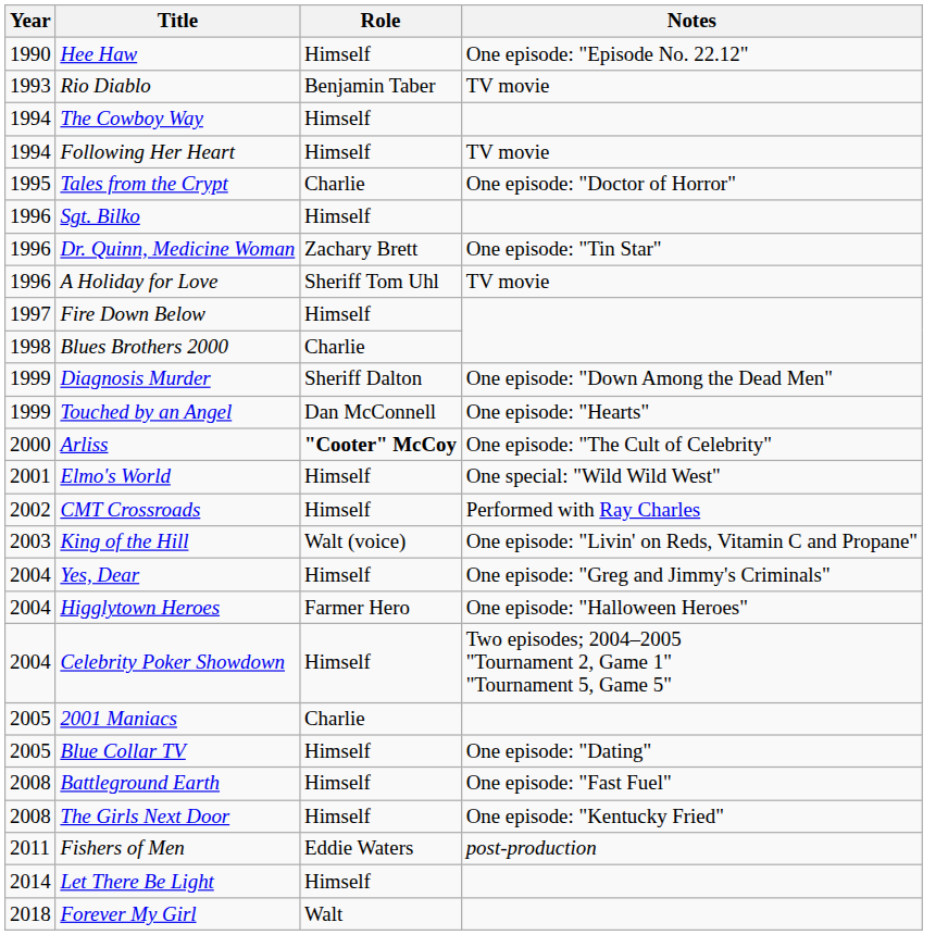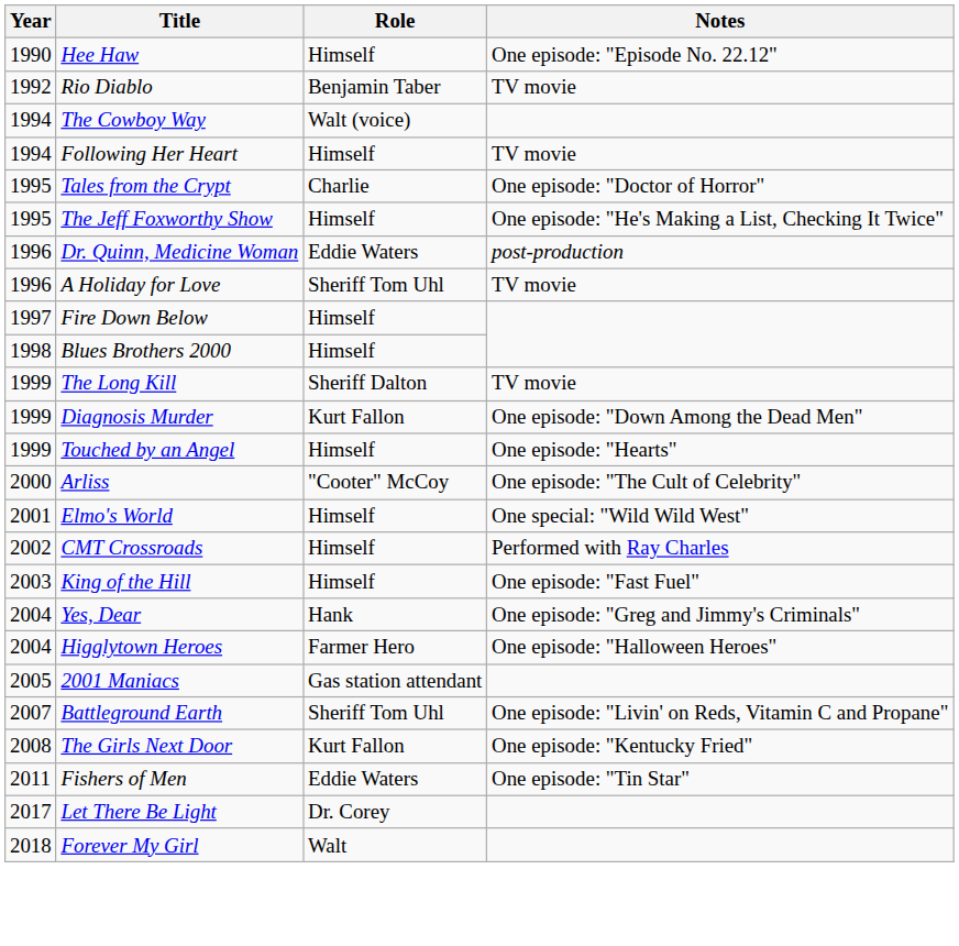Rio Diablo | Year: 1993 -> 1992
The Cowboy Way | Role: Himself -> Walt (voice)
+ row: 1995 | The Jeff Foxworthy Show | Himself | One episode: "He's Making a List, Checking It Twice"
- row: 1996 | Sgt. Bilko | Himself
Dr. Quinn, Medicine Woman | Role: Zachary Brett -> Eddie Waters
Dr. Quinn, Medicine Woman | Notes: One episode: "Tin Star" -> post-production
Blues Brothers 2000 | Role: Charlie -> Himself
+ row: 1999 | The Long Kill | Sheriff Dalton | TV movie
Diagnosis Murder | Role: Sheriff Dalton -> Kurt Fallon
Touched by an Angel | Role: Dan McConnell -> Himself
Arliss | Role: bold -> normal
King of the Hill | Role: Walt (voice) -> Himself
King of the Hill | Notes: One episode: "Livin' on Reds, Vitamin C and Propane" -> One episode: "Fast Fuel"
Yes, Dear | Role: Himself -> Hank
- row: 2004 | Celebrity Poker Showdown | Himself | Two episodes; 2004–2005 "Tournament 2, Game 1" "Tournament 5, Game 5"
2001 Maniacs | Role: Charlie -> Gas station attendant
- row: 2005 | Blue Collar TV | Himself | One episode: "Dating"
Battleground Earth | Year: 2008 -> 2007
Battleground Earth | Role: Himself -> Sheriff Tom Uhl
Battleground Earth | Notes: One episode: "Fast Fuel" -> One episode: "Livin' on Reds, Vitamin C and Propane"
The Girls Next Door | Role: Himself -> Kurt Fallon
Fishers of Men | Notes: post-production -> One episode: "Tin Star"
Let There Be Light | Year: 2014 -> 2017
Let There Be Light | Role: Himself -> Dr. Corey
